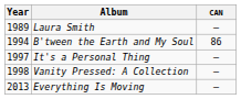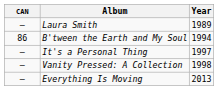columns swapped: Year <-> CAN
